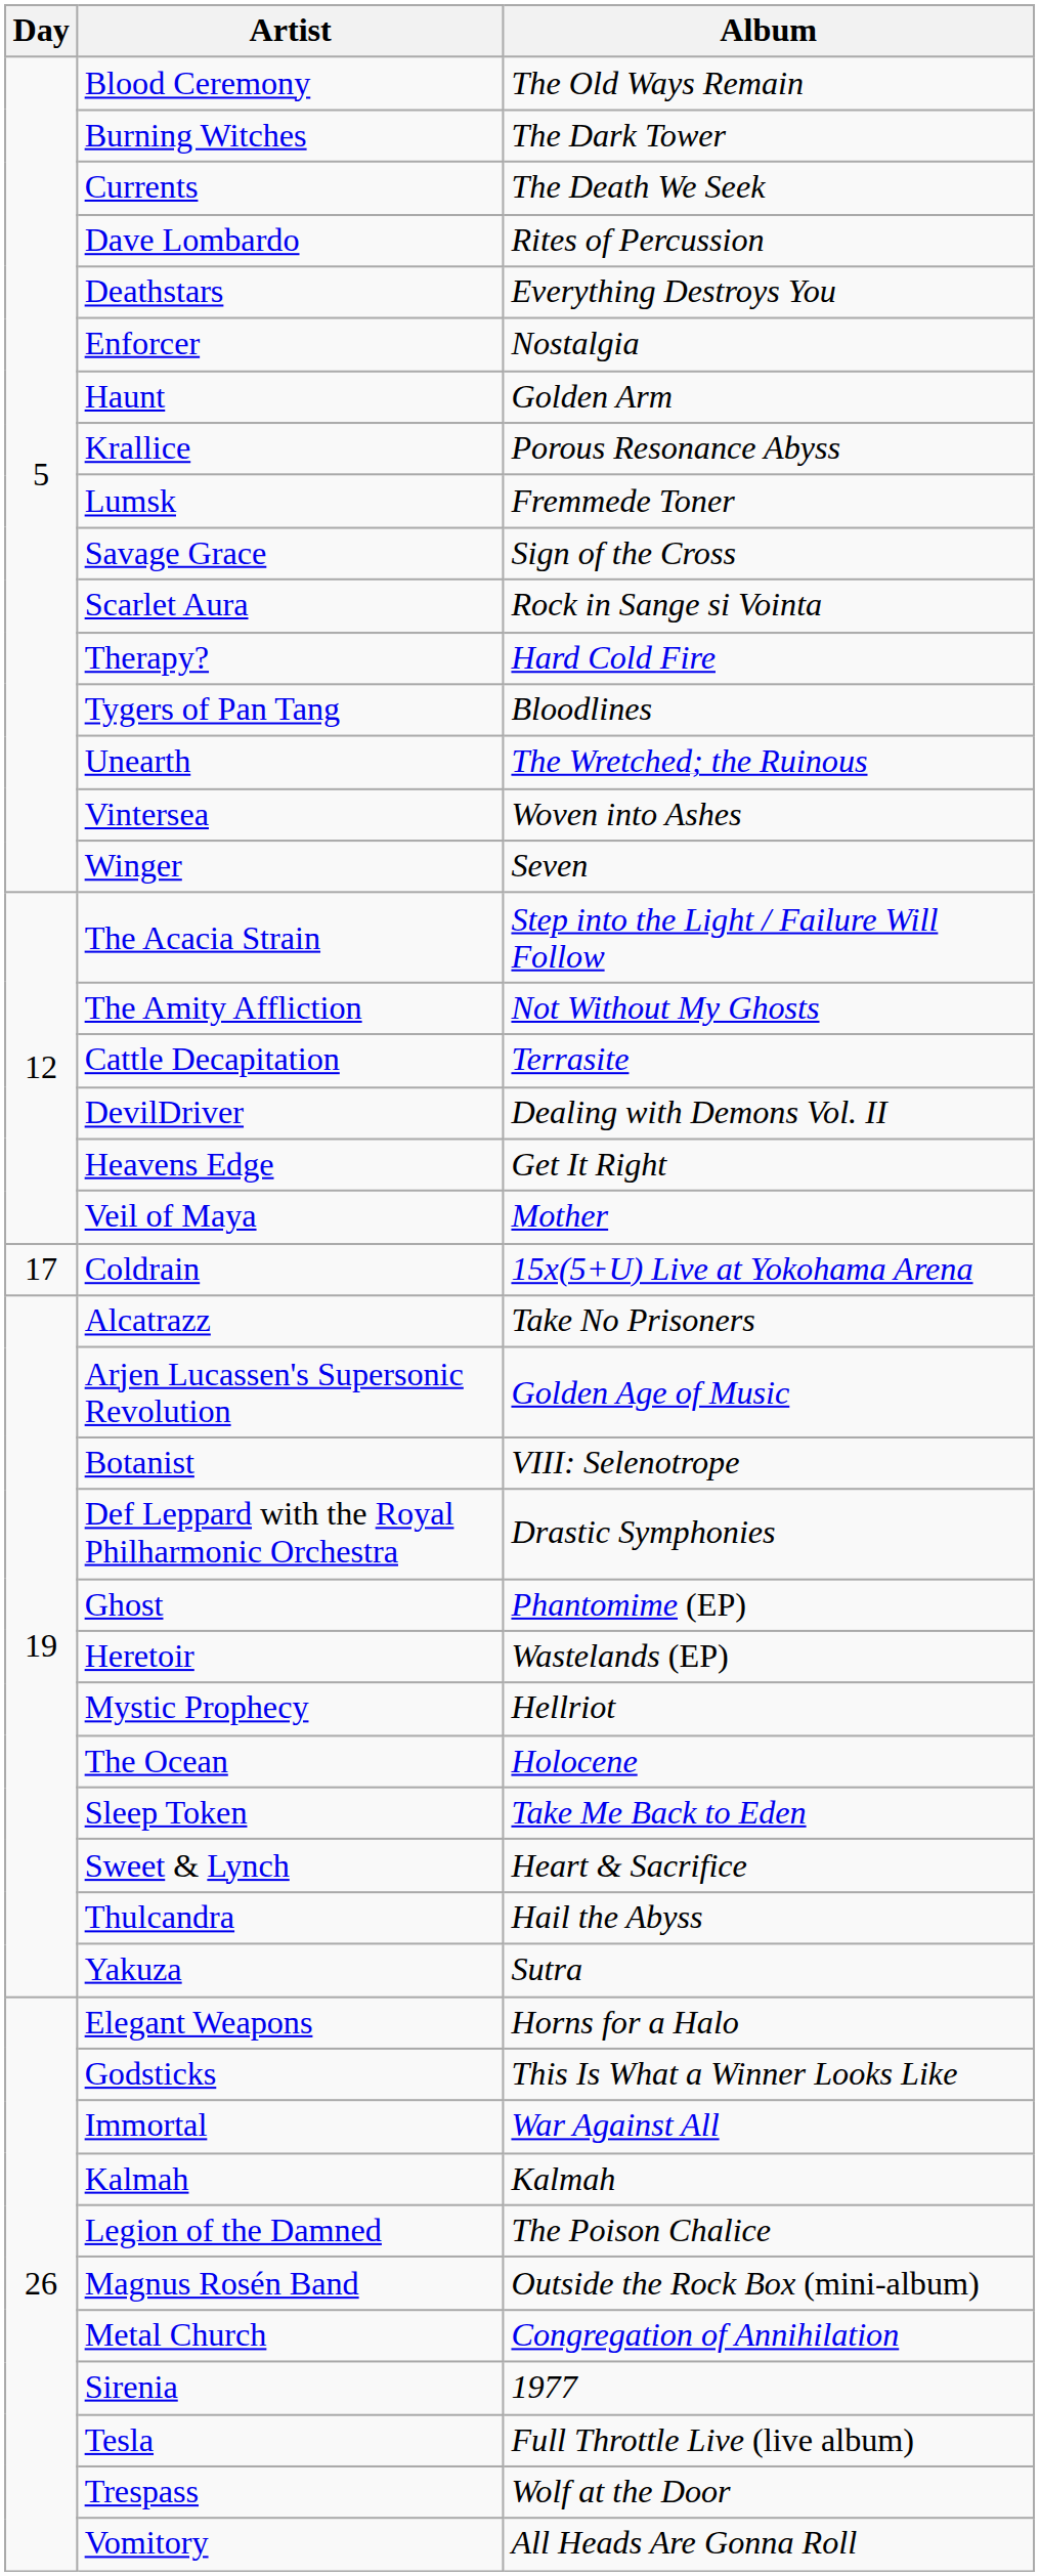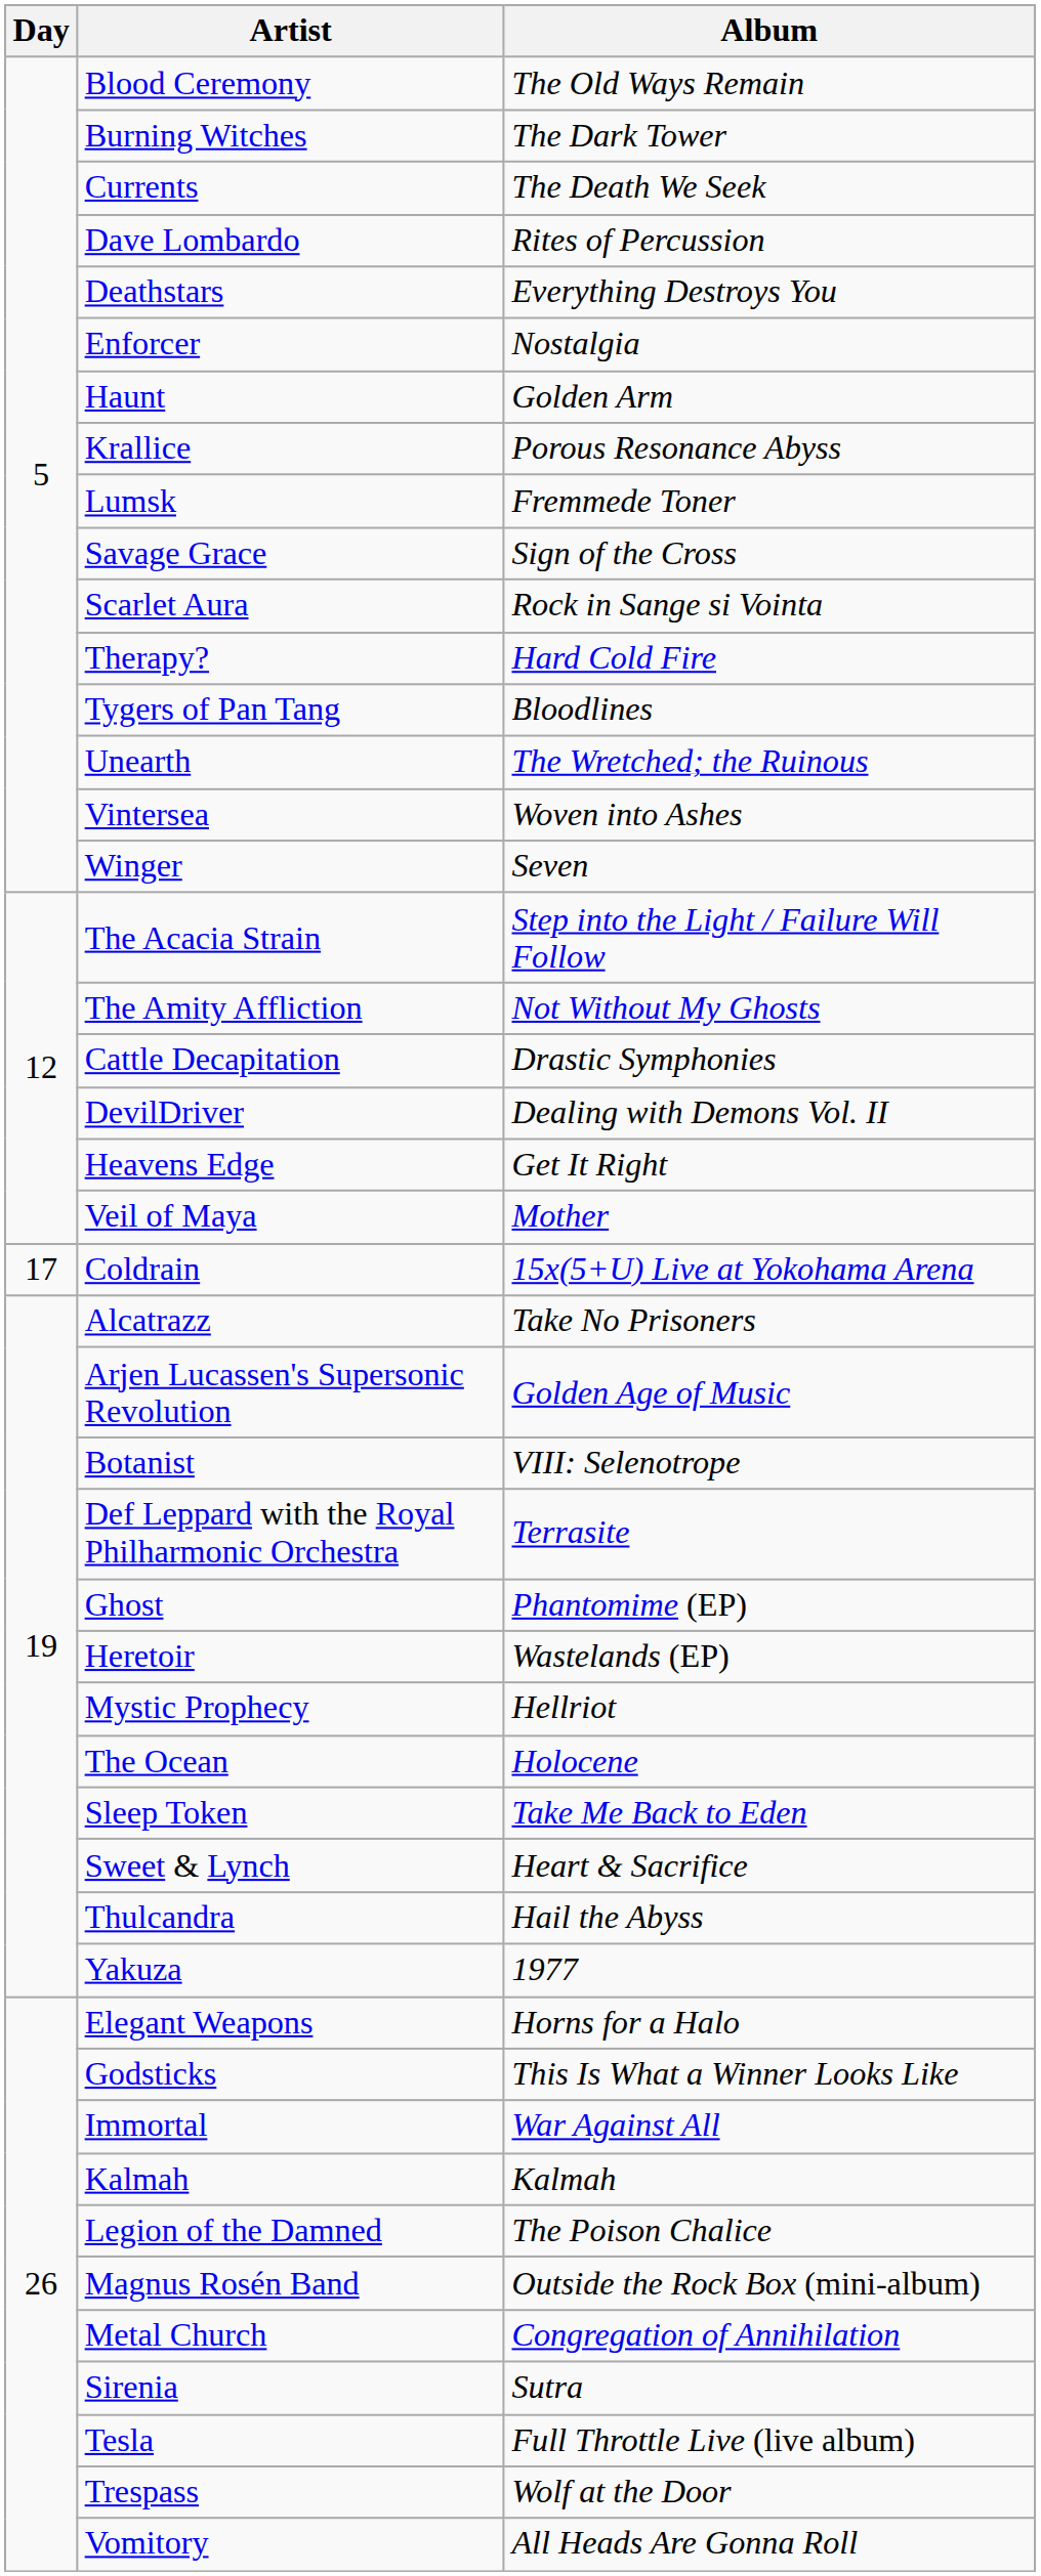Cattle Decapitation | Album: Terrasite -> Drastic Symphonies
Def Leppard with the Royal Philharmonic Orchestra | Album: Drastic Symphonies -> Terrasite
Yakuza | Album: Sutra -> 1977
Sirenia | Album: 1977 -> Sutra
